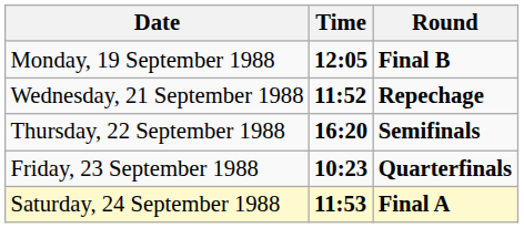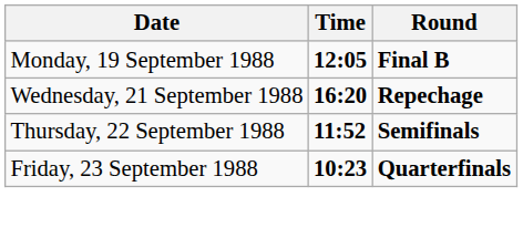Wednesday, 21 September 1988 | Time: 11:52 -> 16:20
Thursday, 22 September 1988 | Time: 16:20 -> 11:52
- row: Saturday, 24 September 1988 | 11:53 | Final A
